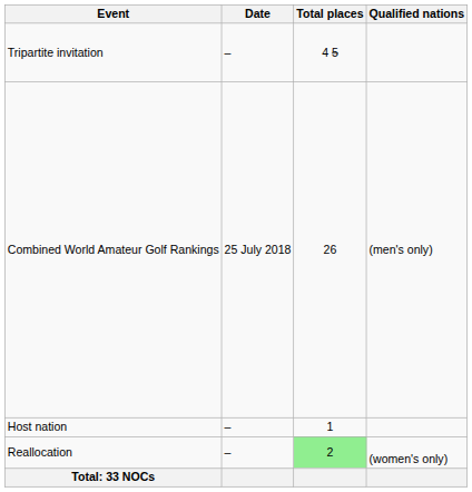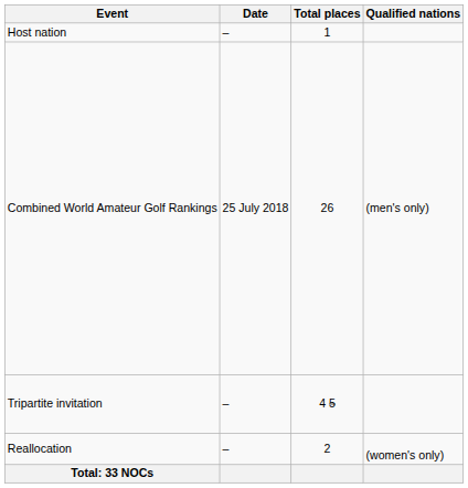rows swapped: Host nation <-> Tripartite invitation
Reallocation | Total places: lightgreen background -> no background
